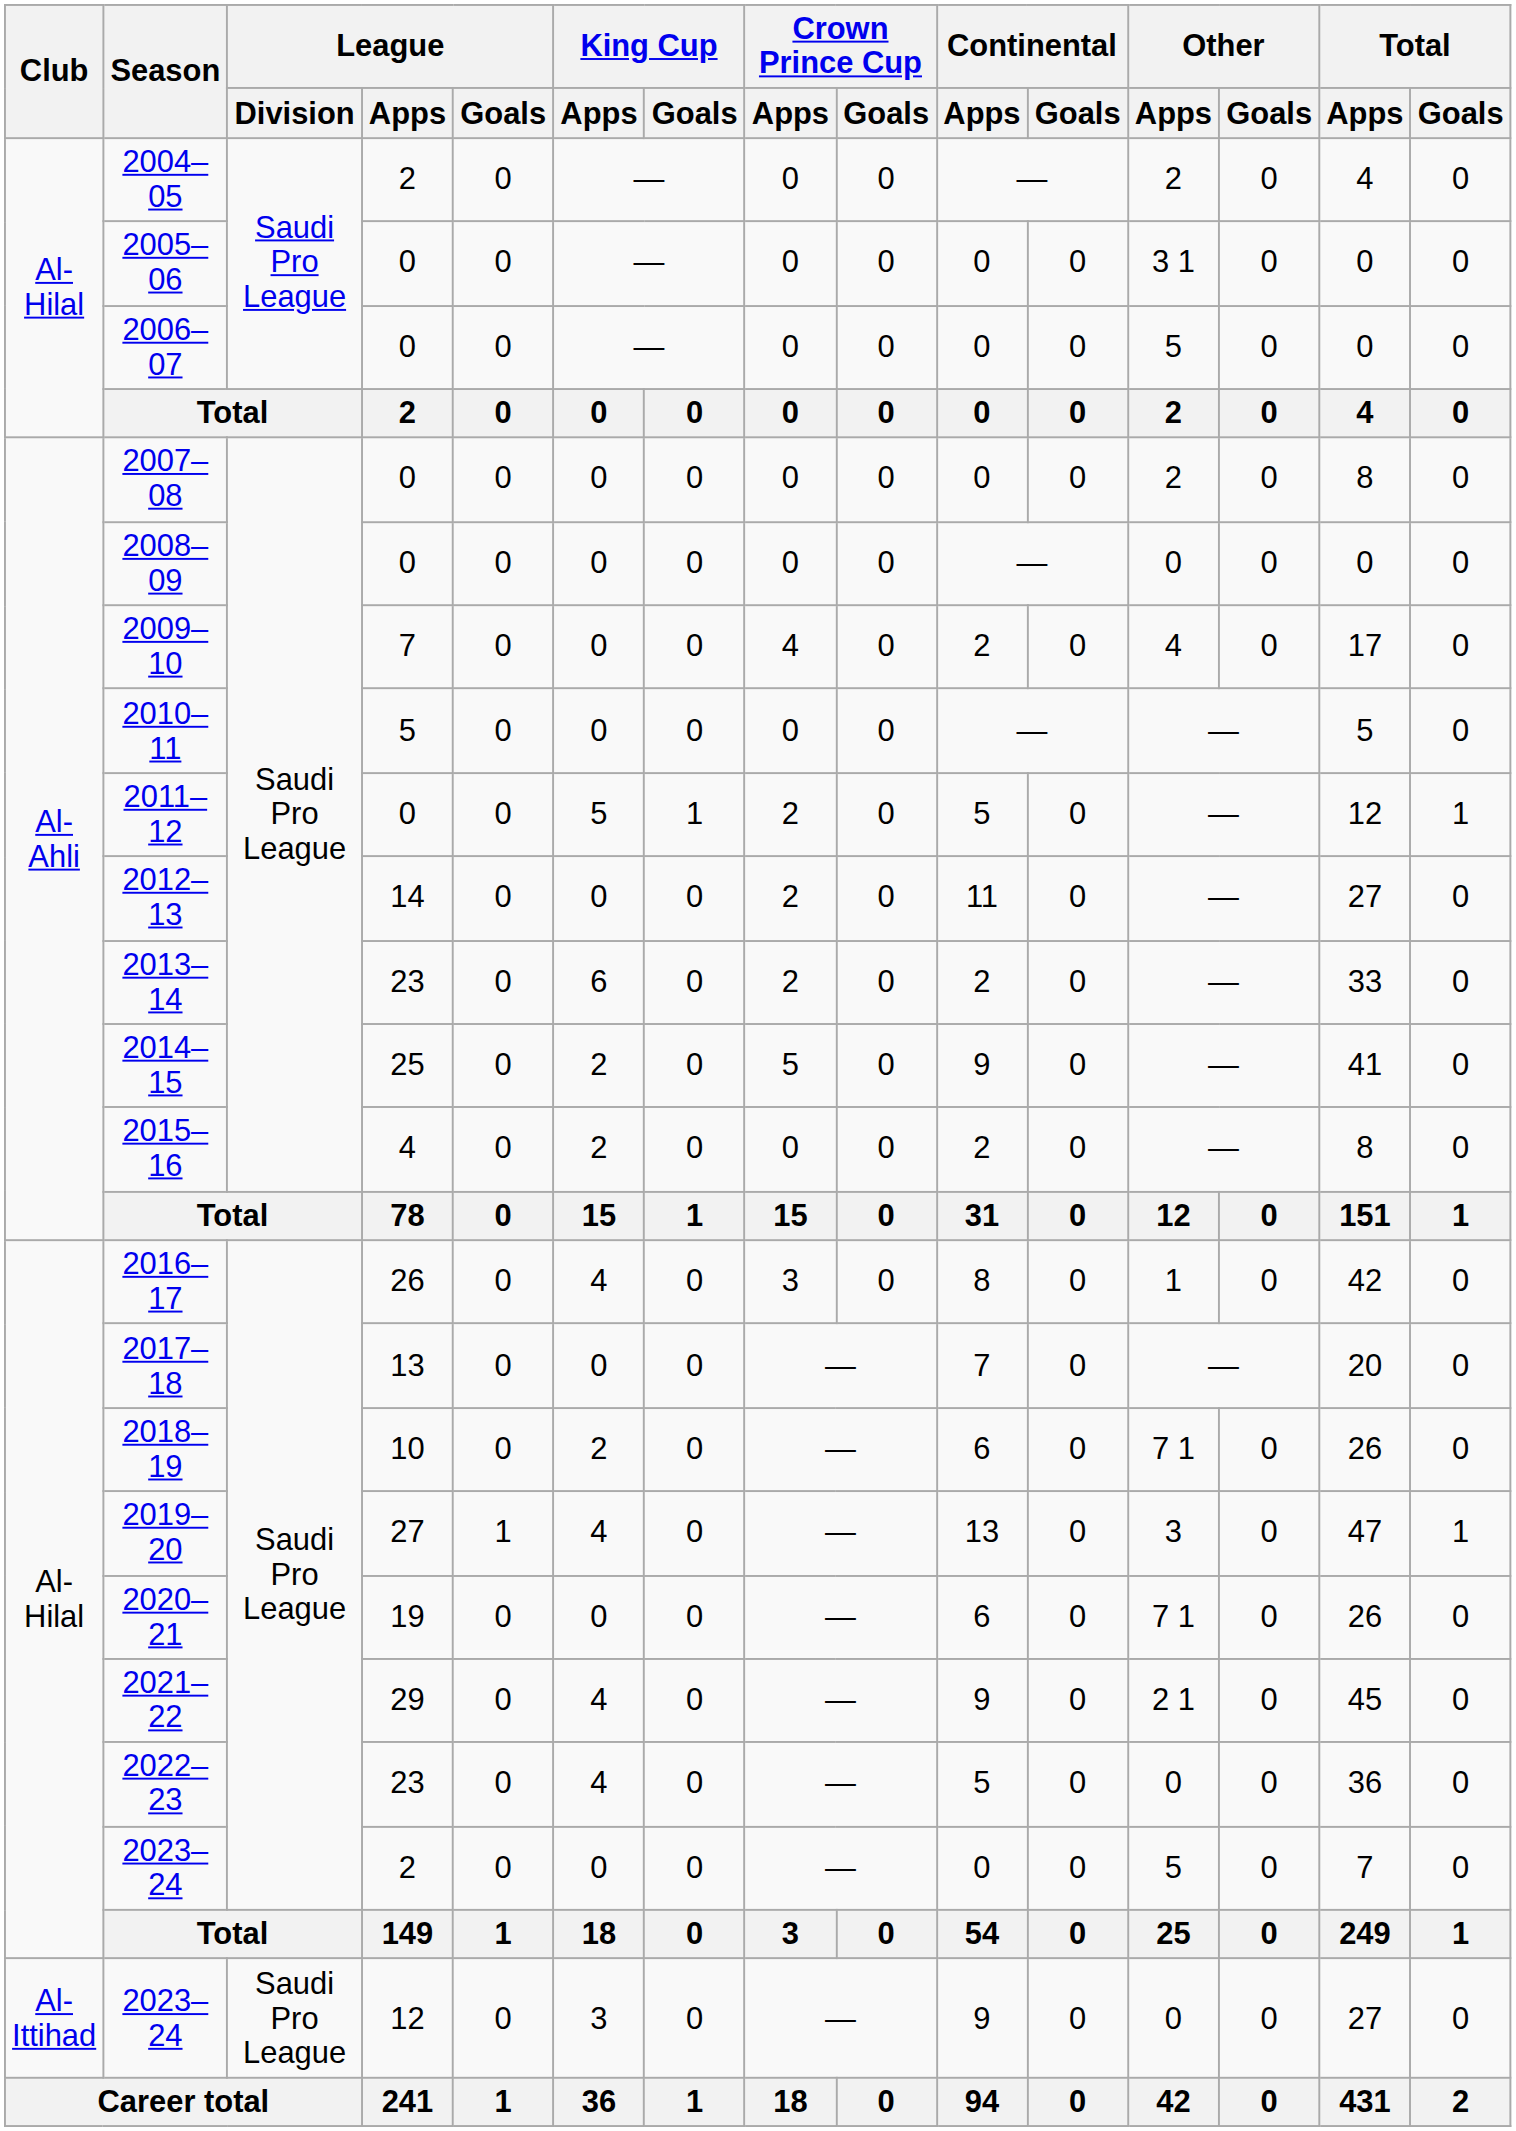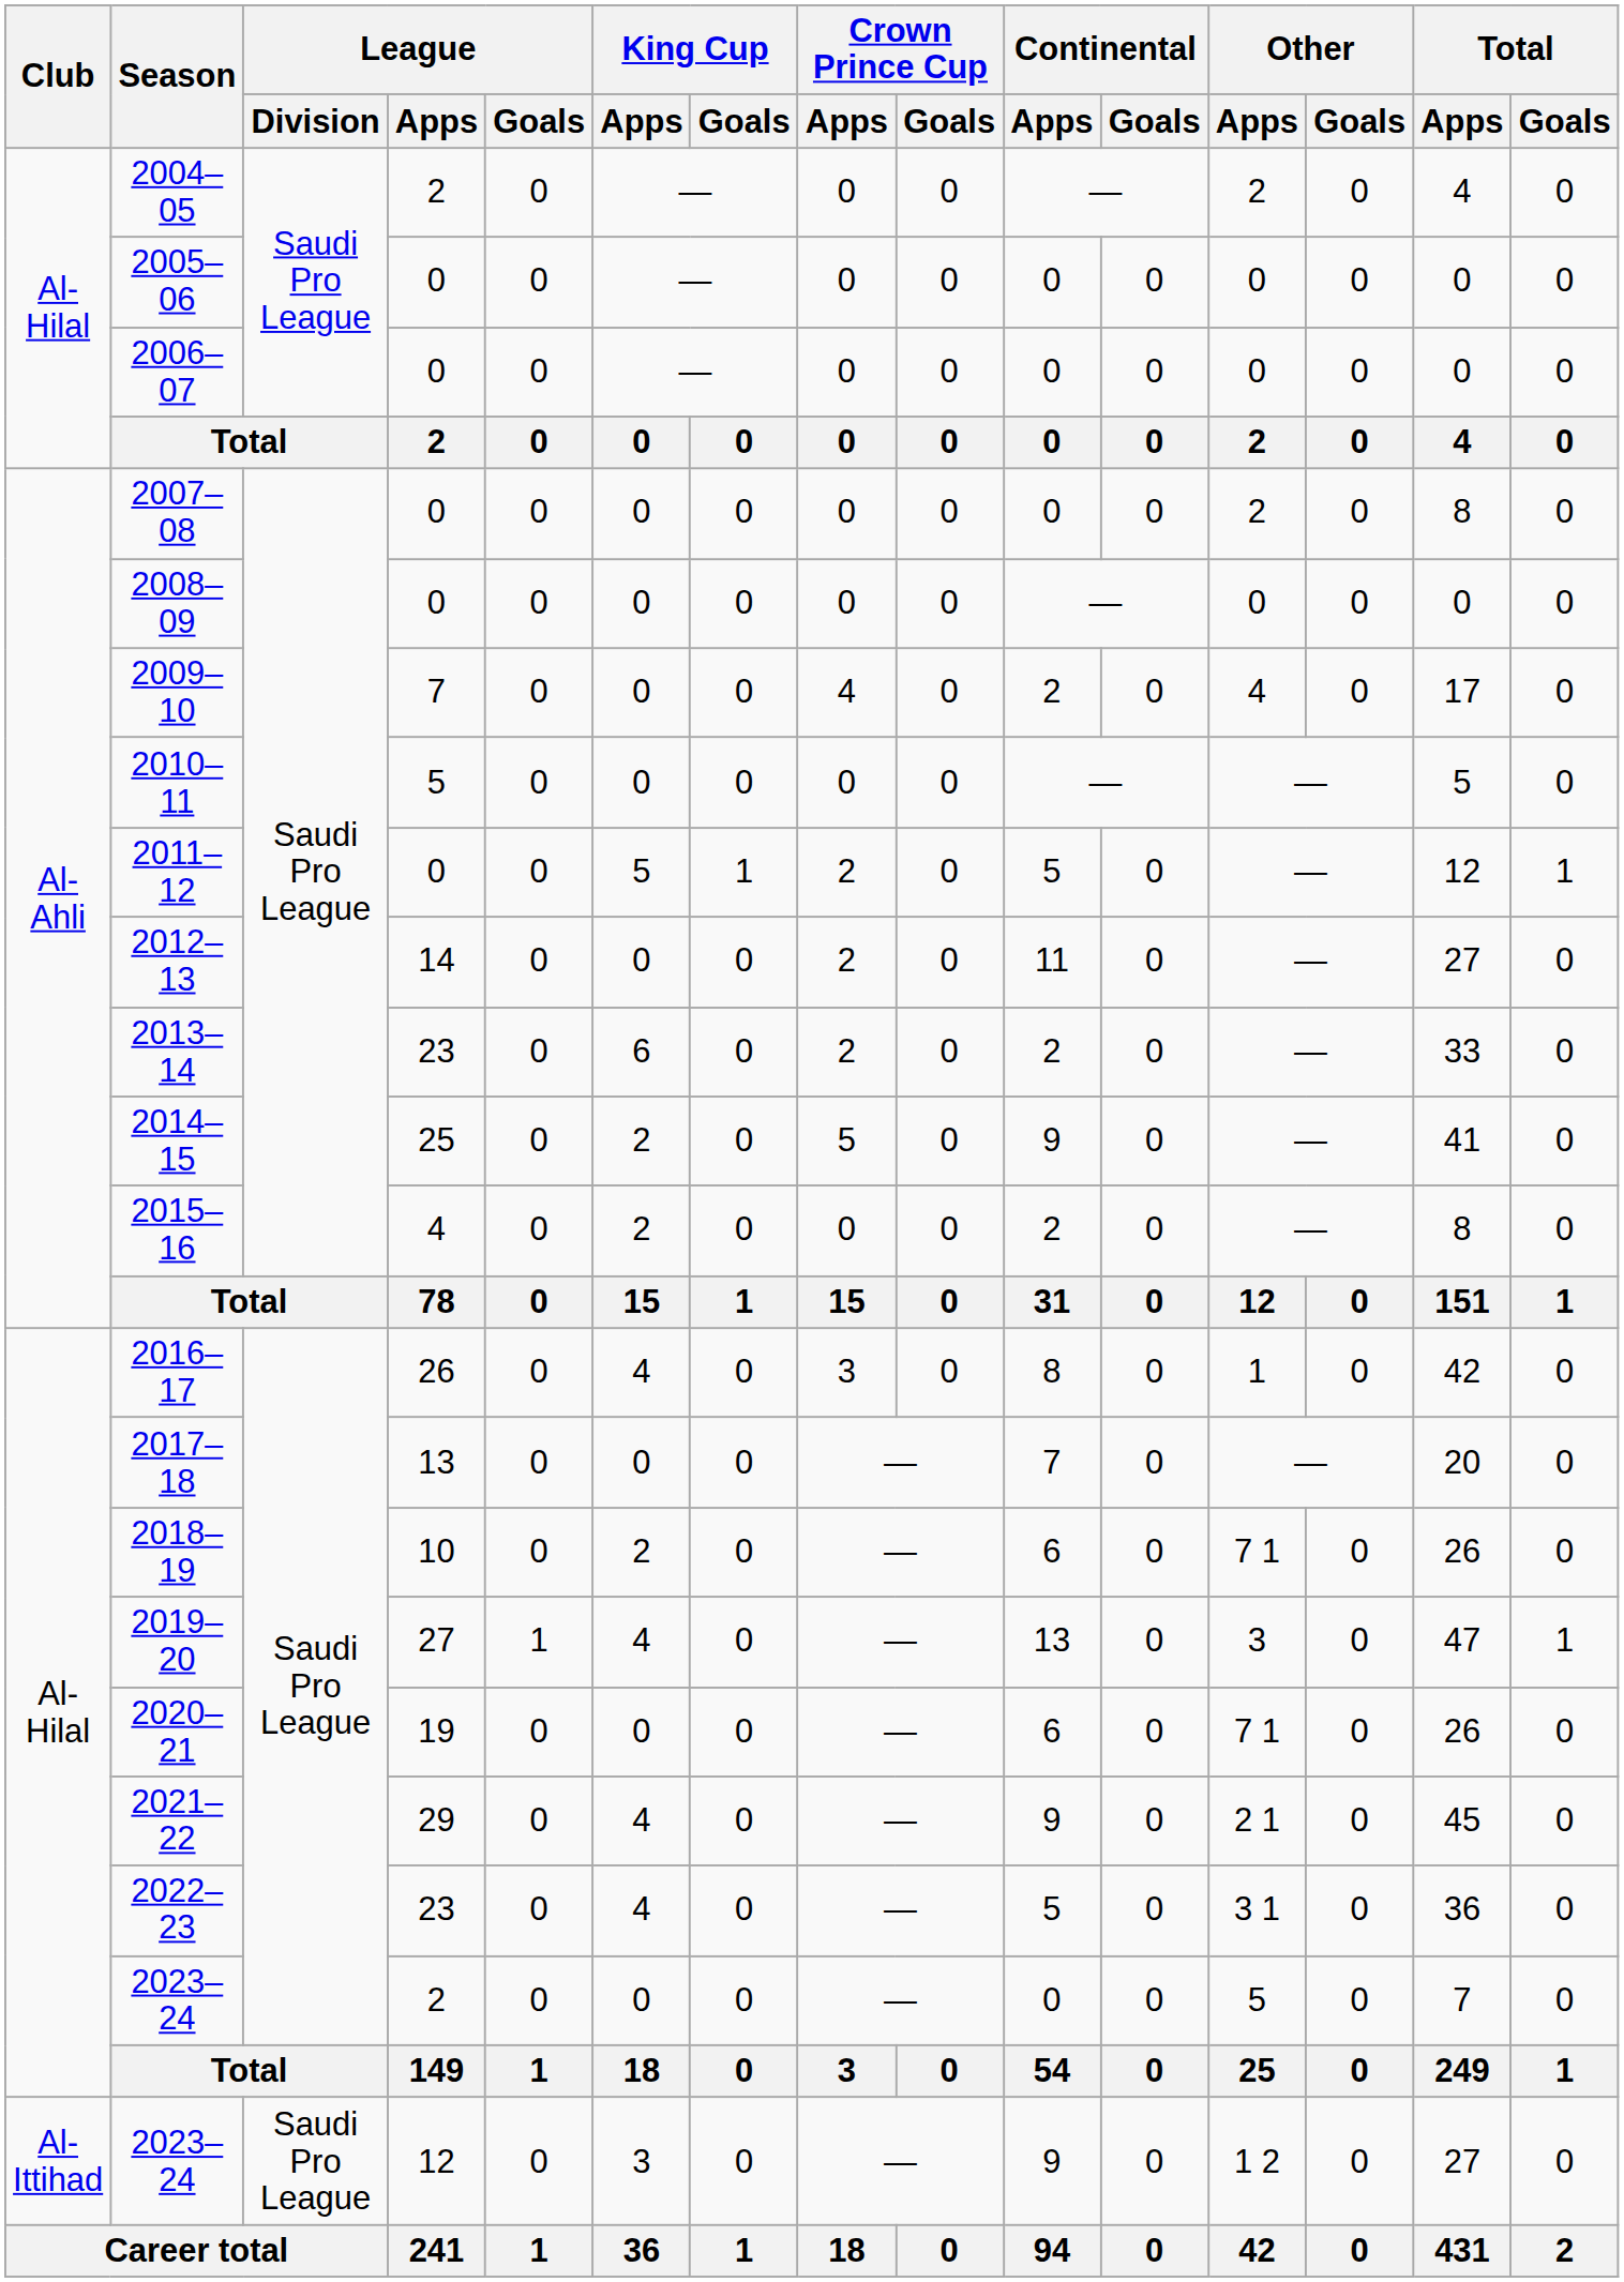2005–06 | Other / Apps: 3 1 -> 0
2006–07 | Other / Apps: 5 -> 0
2022–23 | Other / Apps: 0 -> 3 1
2023–24 / 12 | Other / Apps: 0 -> 1 2
